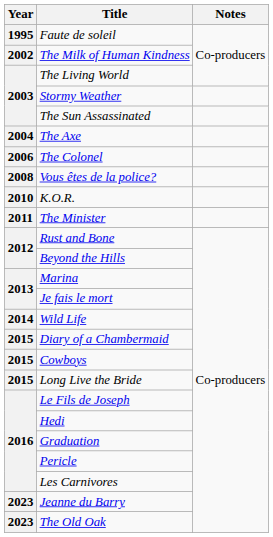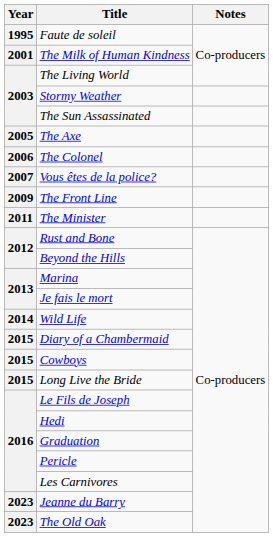The Milk of Human Kindness | Year: 2002 -> 2001
The Axe | Year: 2004 -> 2005
Vous êtes de la police? | Year: 2008 -> 2007
+ row: 2009 | The Front Line
- row: 2010 | K.O.R.
